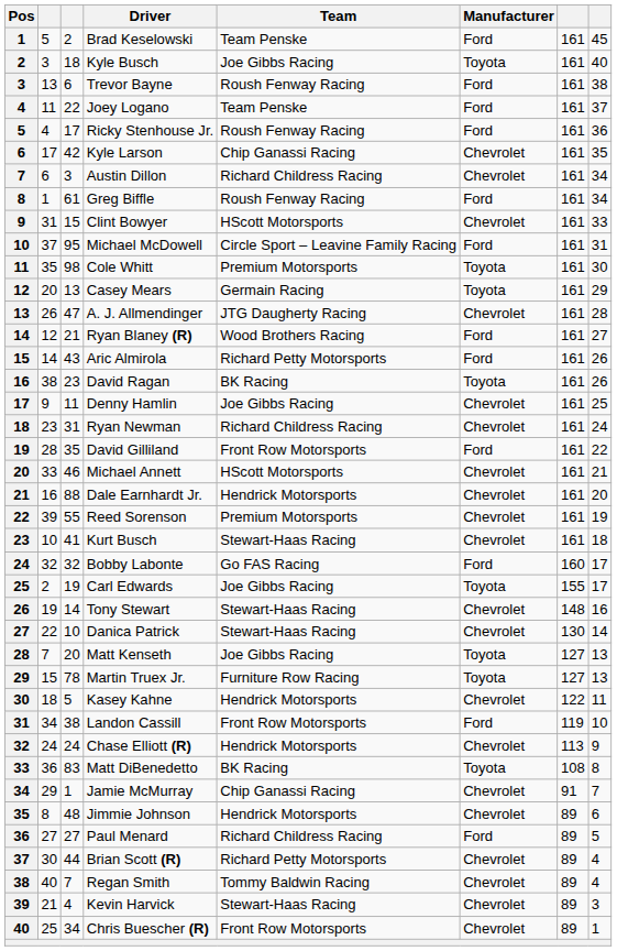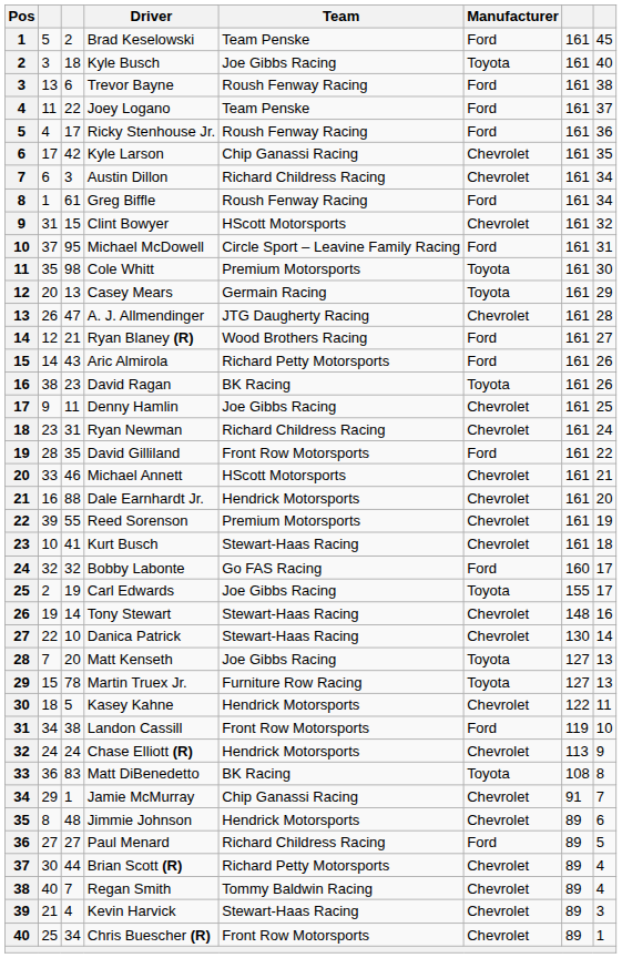Clint Bowyer | column 8: 33 -> 32
